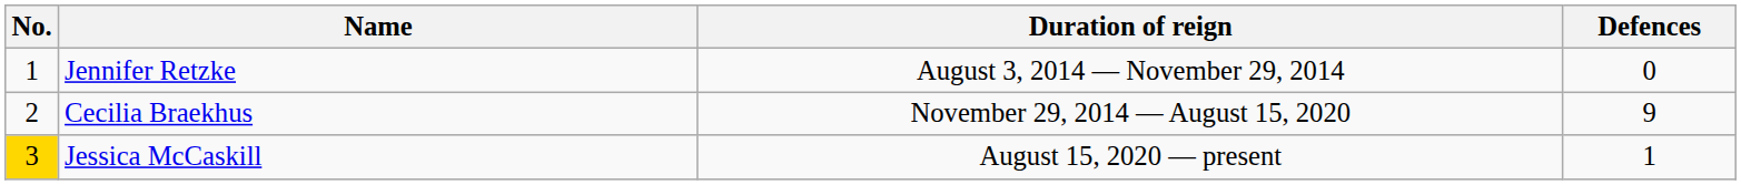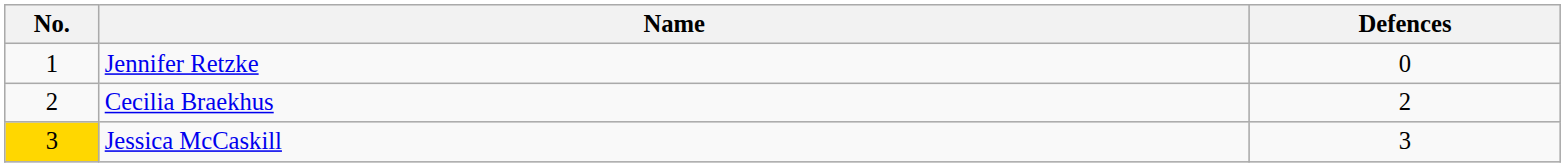- column: Duration of reign | August 3, 2014 — November 29, 2014 | November 29, 2014 — August 15, 2020 | August 15, 2020 — present
Cecilia Braekhus | Defences: 9 -> 2
Jessica McCaskill | Defences: 1 -> 3
